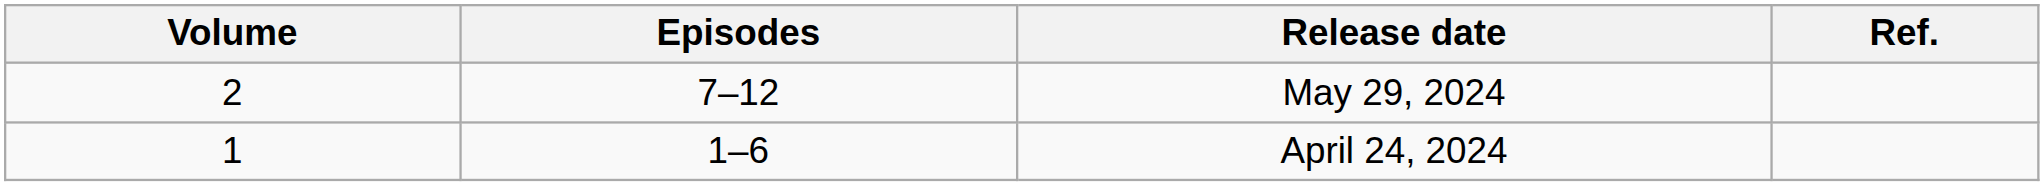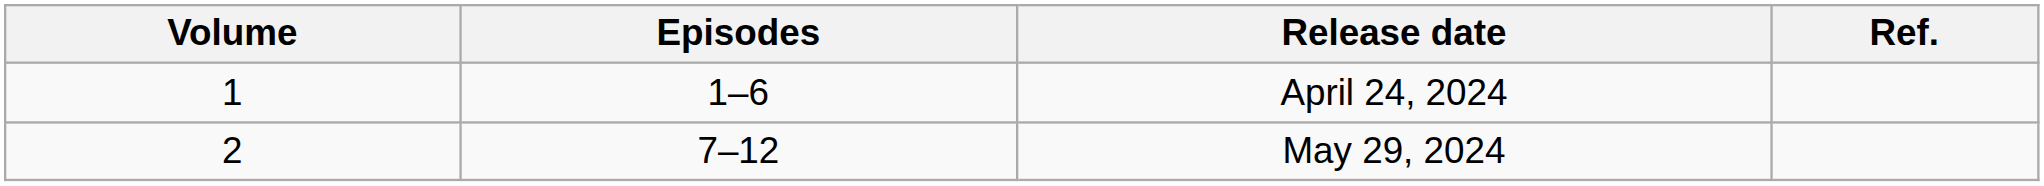rows swapped: April 24, 2024 <-> May 29, 2024
